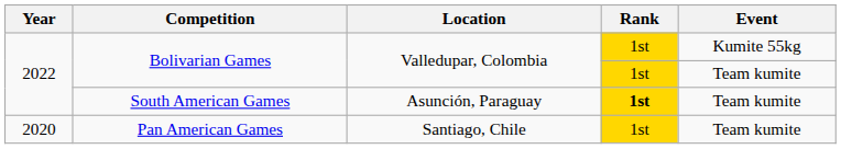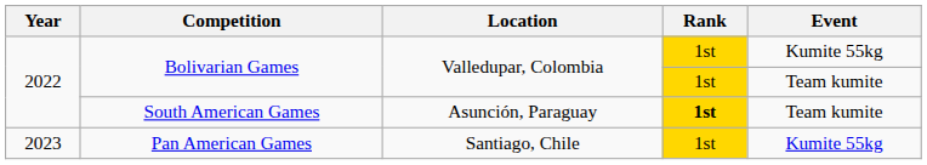Pan American Games | Year: 2020 -> 2023
Pan American Games | Event: Team kumite -> Kumite 55kg
